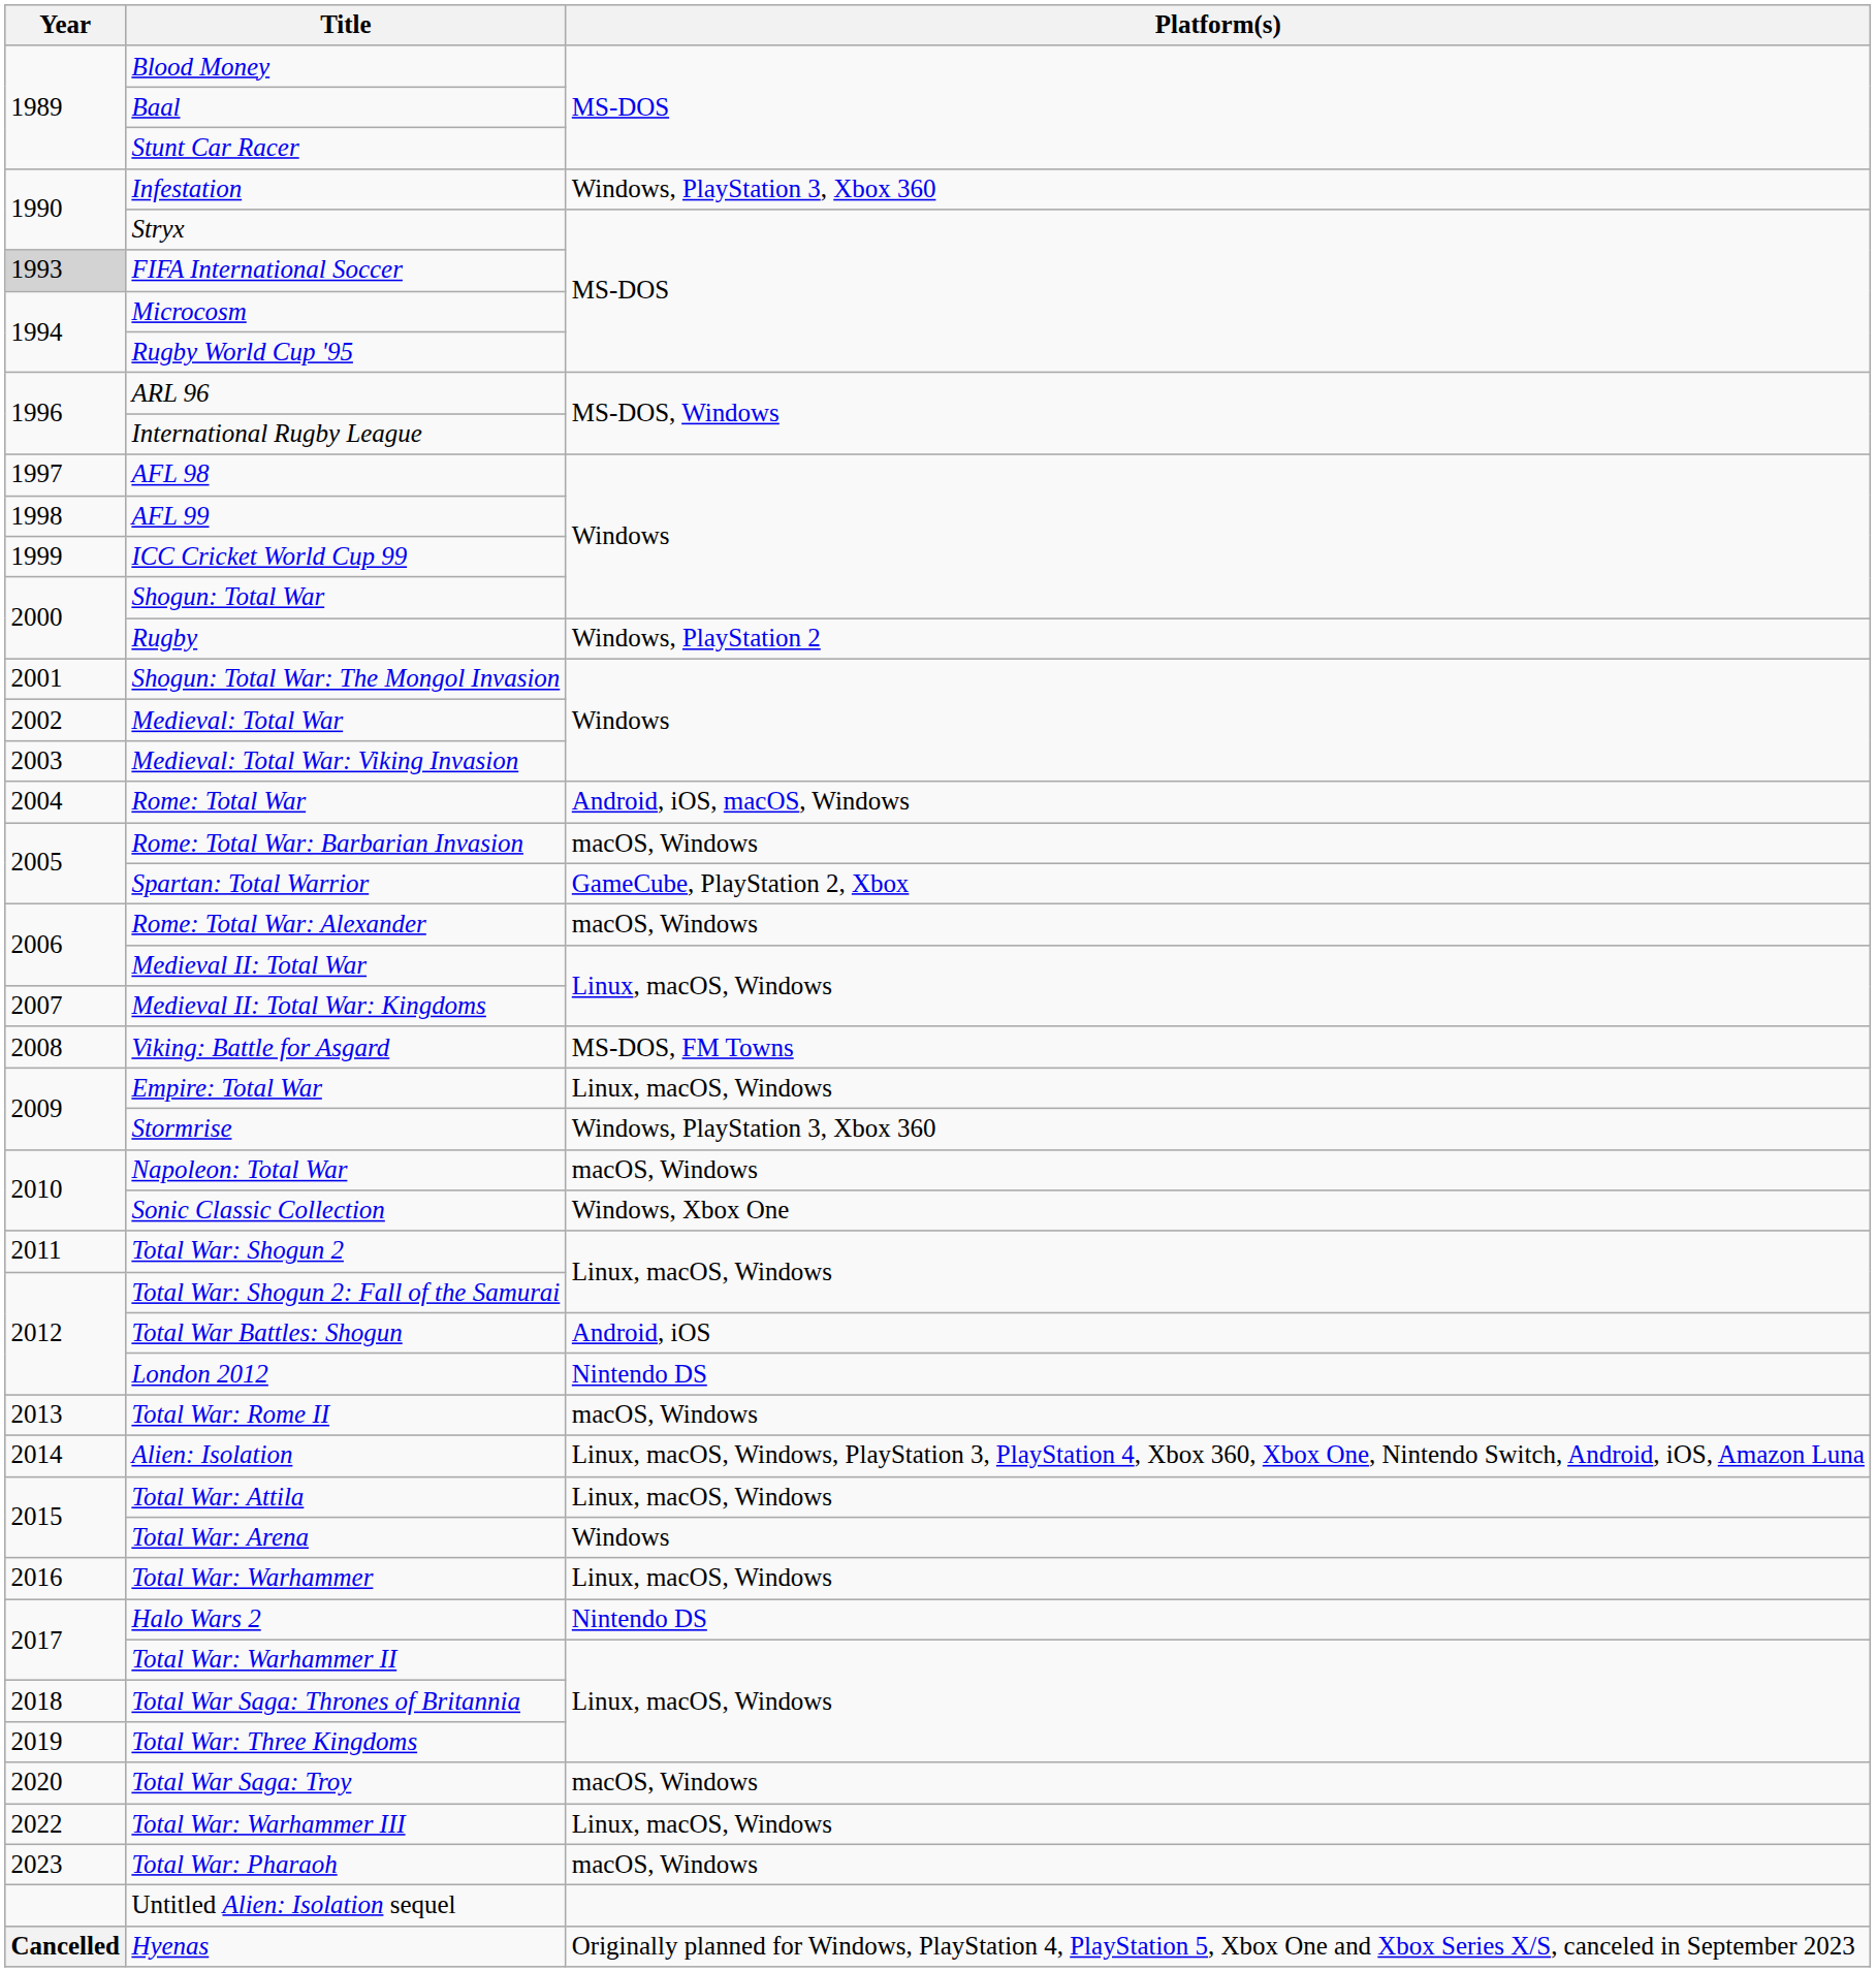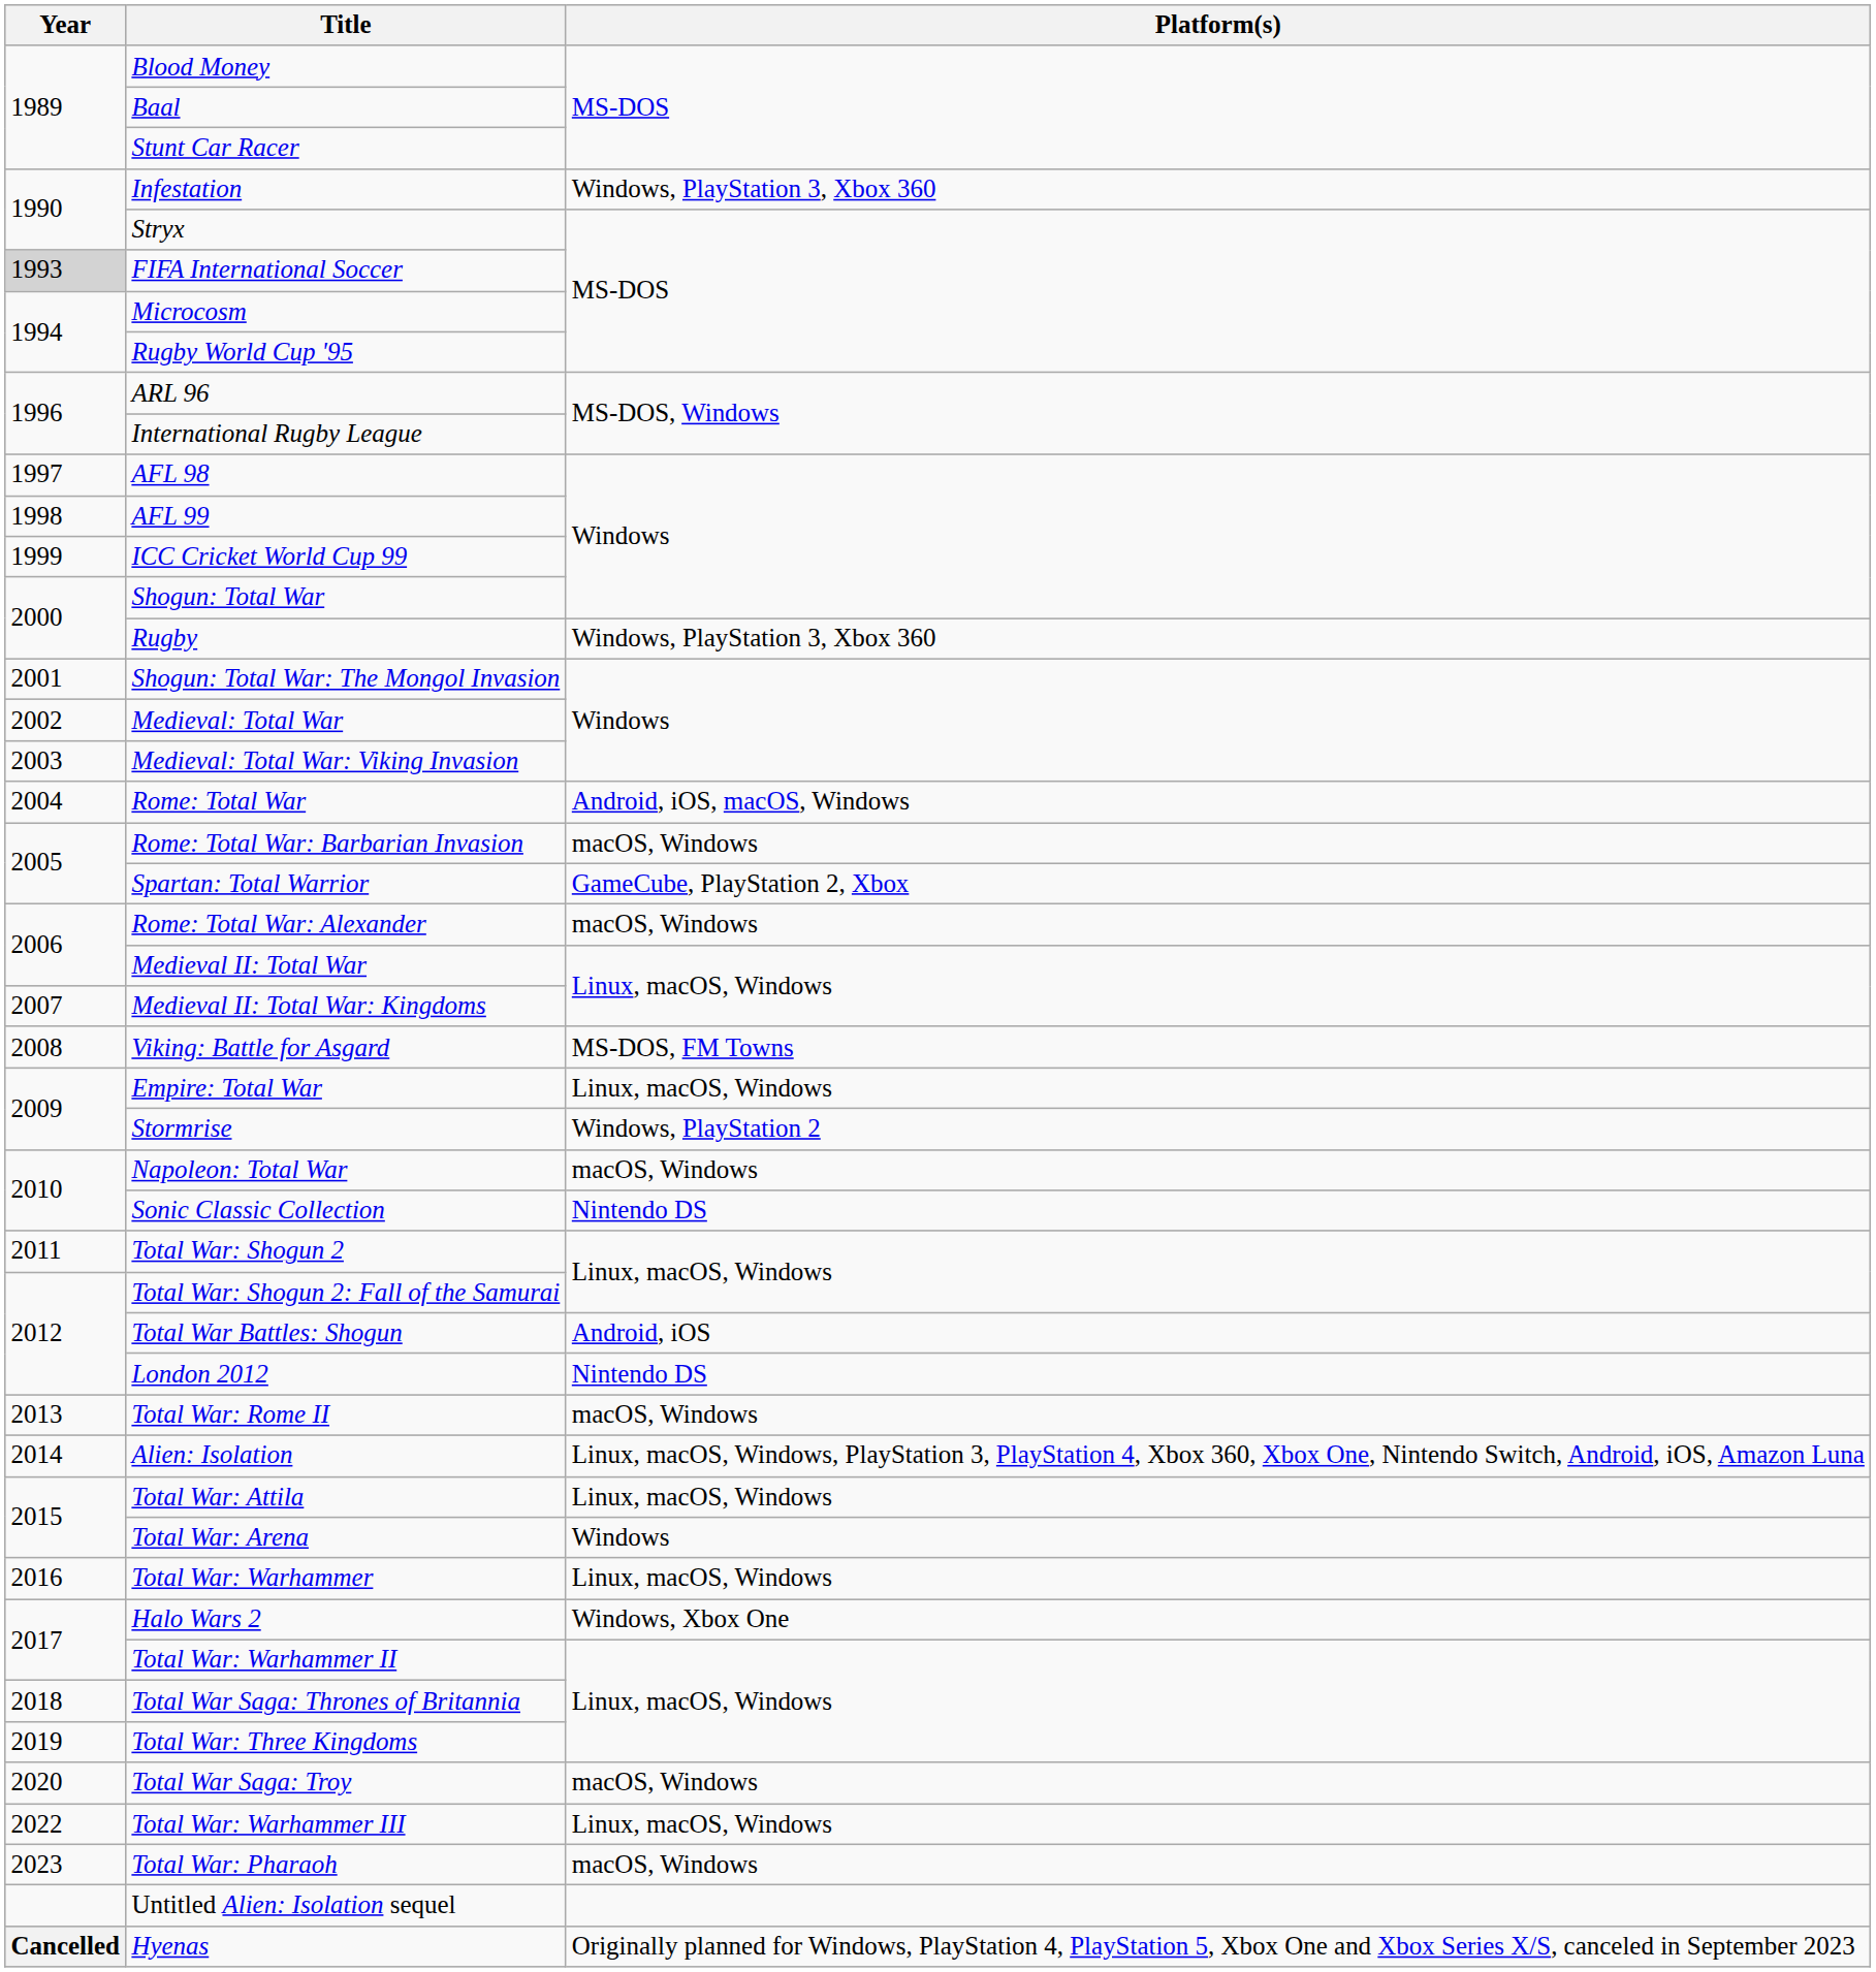Rugby | Platform(s): Windows, PlayStation 2 -> Windows, PlayStation 3, Xbox 360
Stormrise | Platform(s): Windows, PlayStation 3, Xbox 360 -> Windows, PlayStation 2
Sonic Classic Collection | Platform(s): Windows, Xbox One -> Nintendo DS
Halo Wars 2 | Platform(s): Nintendo DS -> Windows, Xbox One
